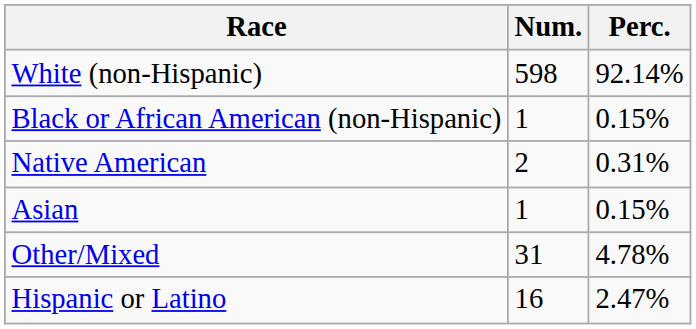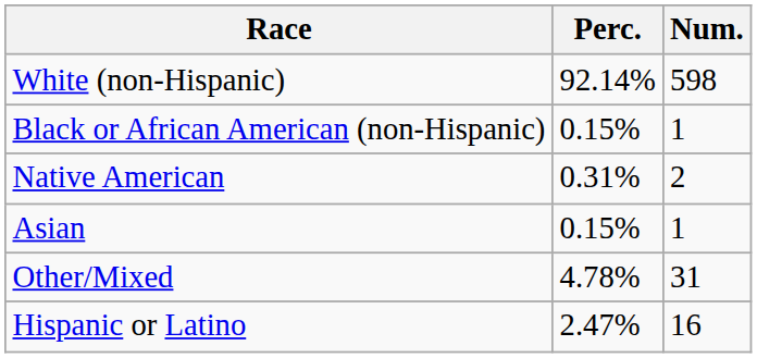columns swapped: Num. <-> Perc.
